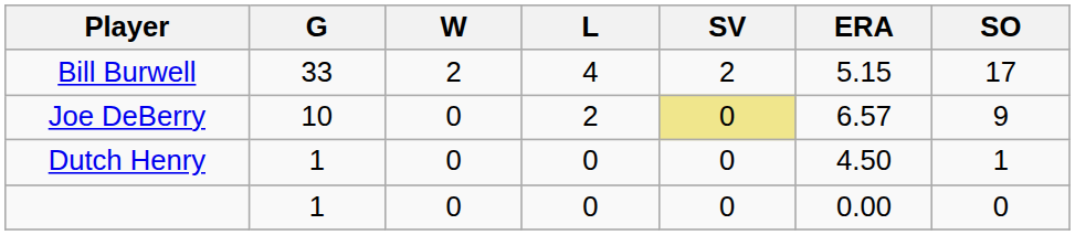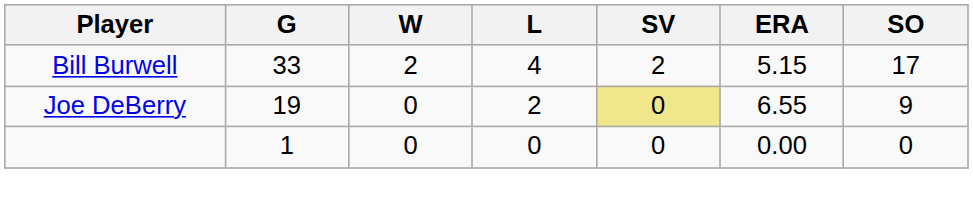Joe DeBerry | G: 10 -> 19
Joe DeBerry | ERA: 6.57 -> 6.55
- row: Dutch Henry | 1 | 0 | 0 | 0 | 4.50 | 1
